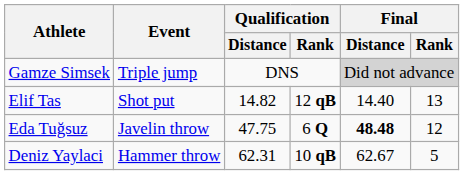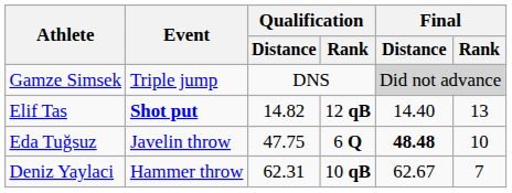Elif Tas | Event: normal -> bold
Eda Tuğsuz | Final / Rank: 12 -> 10
Deniz Yaylaci | Final / Rank: 5 -> 7
